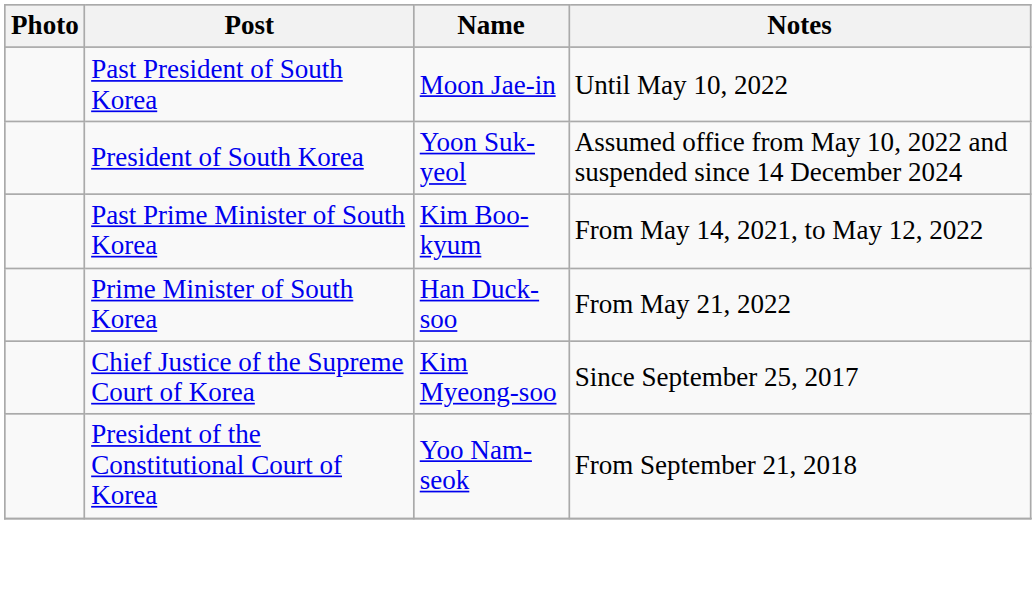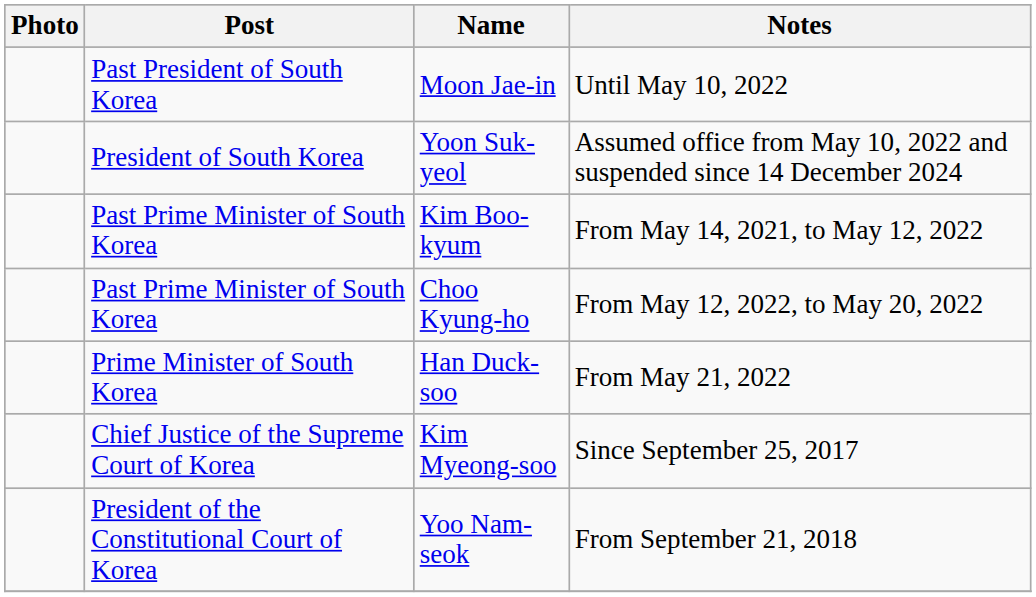+ row: Past Prime Minister of South Korea | Choo Kyung-ho | From May 12, 2022, to May 20, 2022
